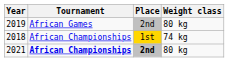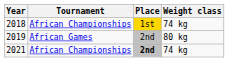rows swapped: 2018 <-> 2019
2021 | Tournament: bold -> normal
2021 | Weight class: 80 kg -> 74 kg
